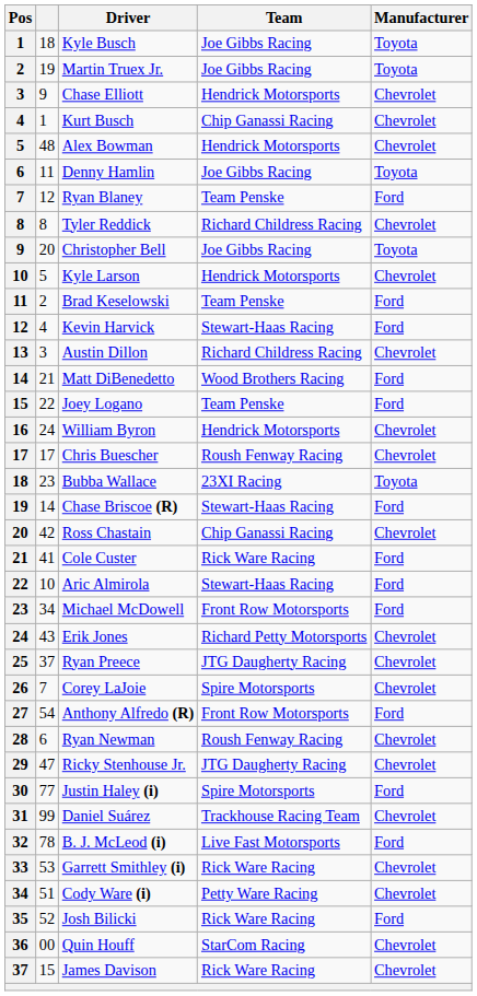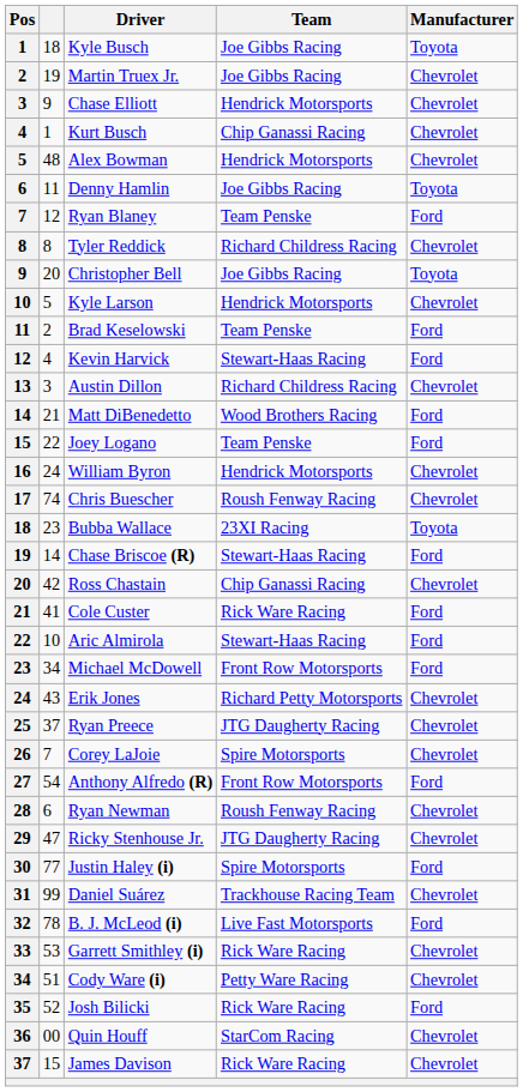Martin Truex Jr. | Manufacturer: Toyota -> Chevrolet
Chris Buescher | column 2: 17 -> 74
